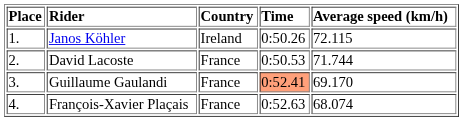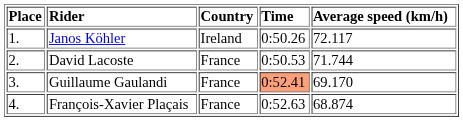Janos Köhler | Average speed (km/h): 72.115 -> 72.117
François-Xavier Plaçais | Average speed (km/h): 68.074 -> 68.874
